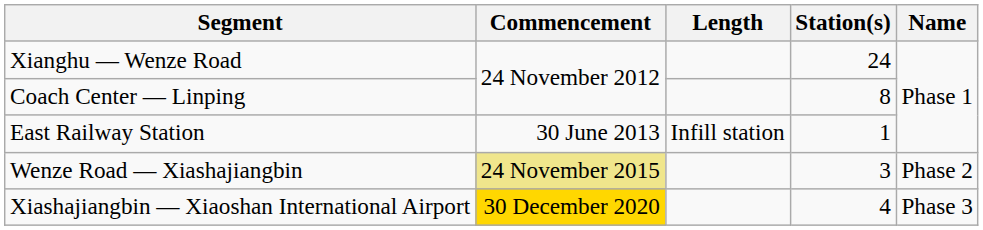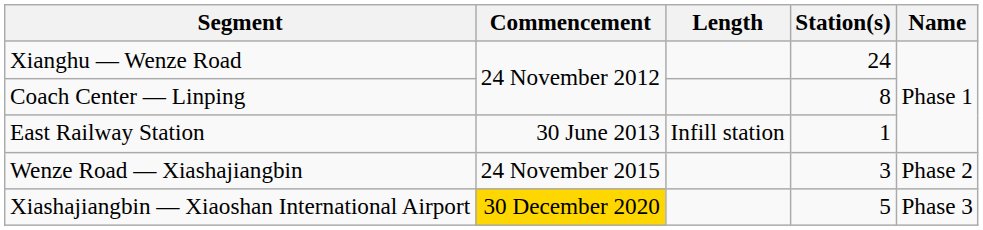Wenze Road — Xiashajiangbin | Commencement: khaki background -> no background
Xiashajiangbin — Xiaoshan International Airport | Station(s): 4 -> 5
